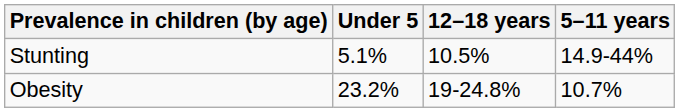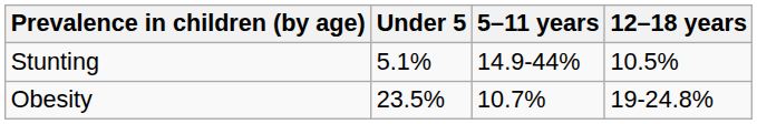columns swapped: 5–11 years <-> 12–18 years
Obesity | Under 5: 23.2% -> 23.5%
